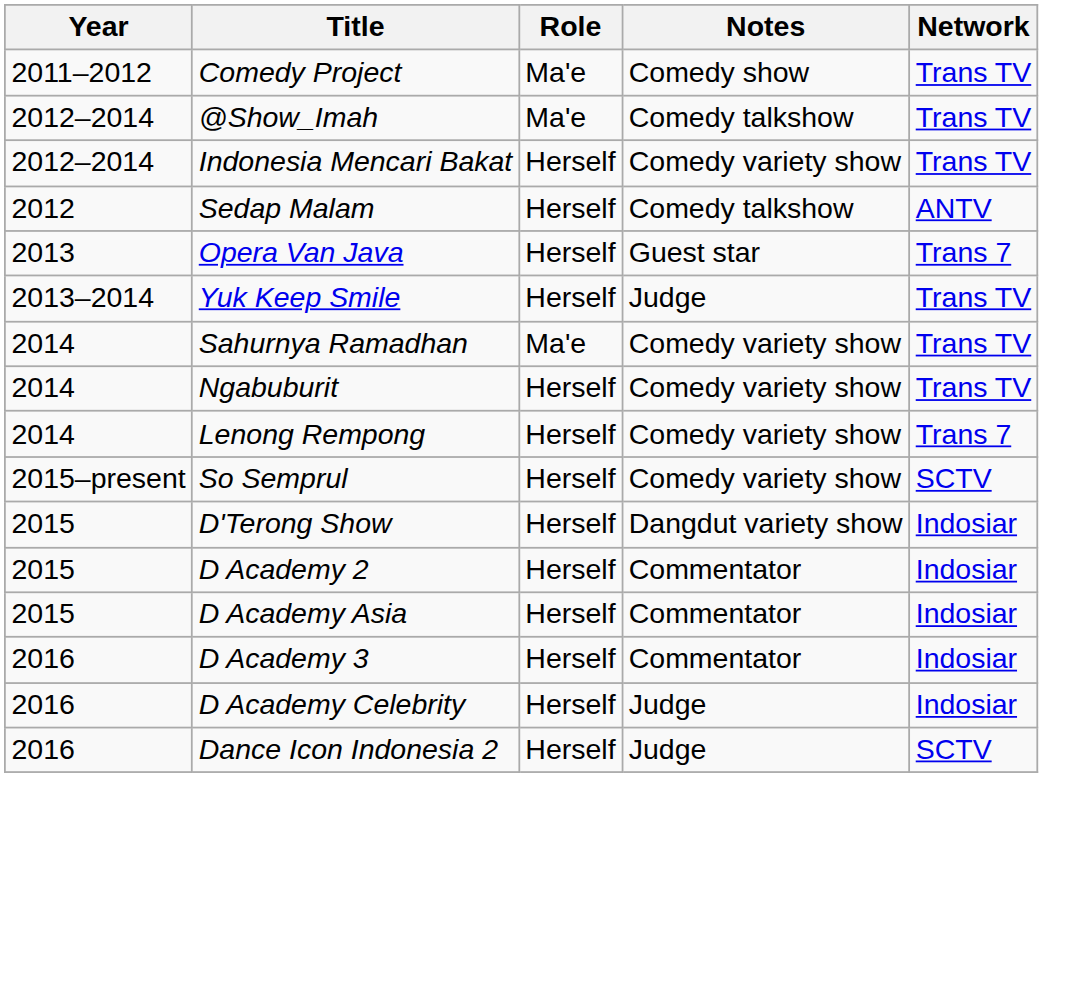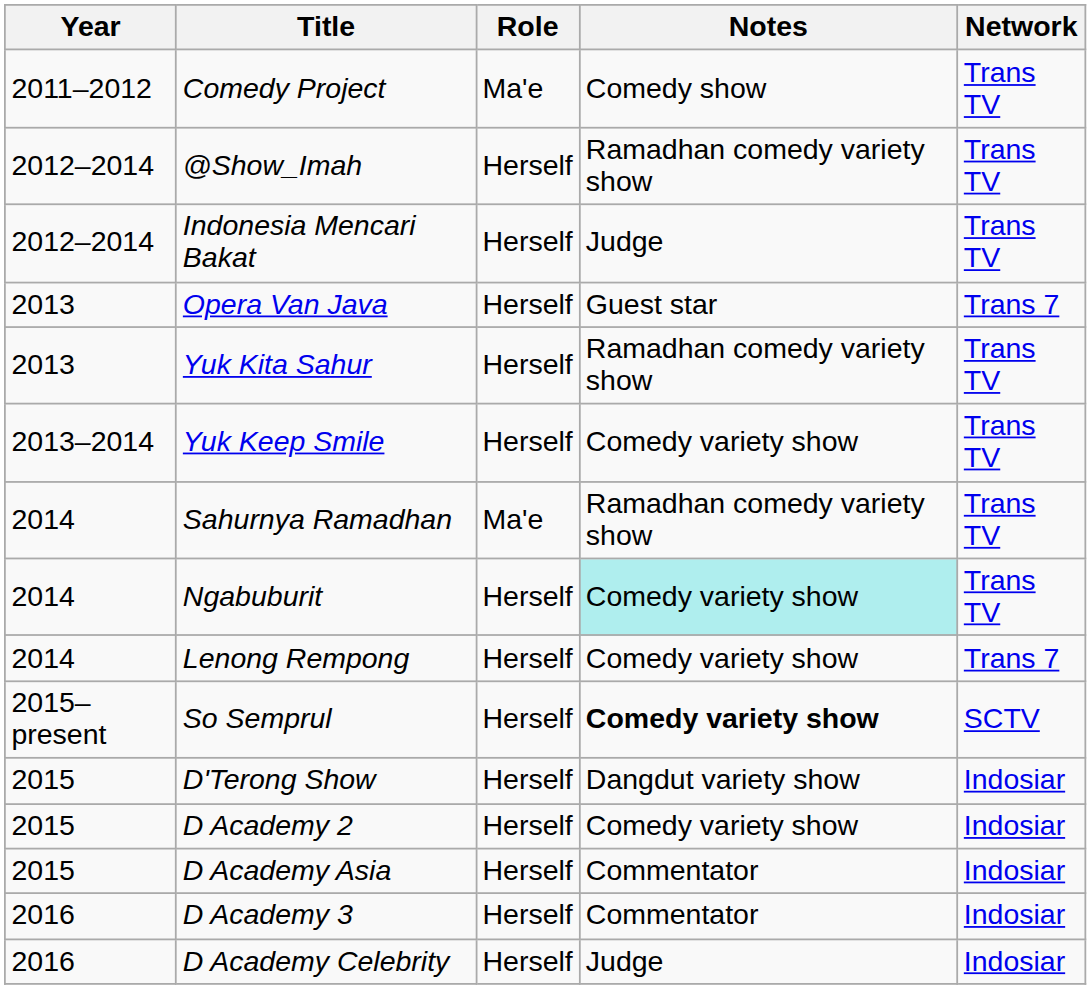@Show_Imah | Role: Ma'e -> Herself
@Show_Imah | Notes: Comedy talkshow -> Ramadhan comedy variety show
Indonesia Mencari Bakat | Notes: Comedy variety show -> Judge
- row: 2012 | Sedap Malam | Herself | Comedy talkshow | ANTV
+ row: 2013 | Yuk Kita Sahur | Herself | Ramadhan comedy variety show | Trans TV
Yuk Keep Smile | Notes: Judge -> Comedy variety show
Sahurnya Ramadhan | Notes: Comedy variety show -> Ramadhan comedy variety show
Ngabuburit | Notes: no background -> paleturquoise background
So Semprul | Notes: normal -> bold
D Academy 2 | Notes: Commentator -> Comedy variety show
- row: 2016 | Dance Icon Indonesia 2 | Herself | Judge | SCTV
